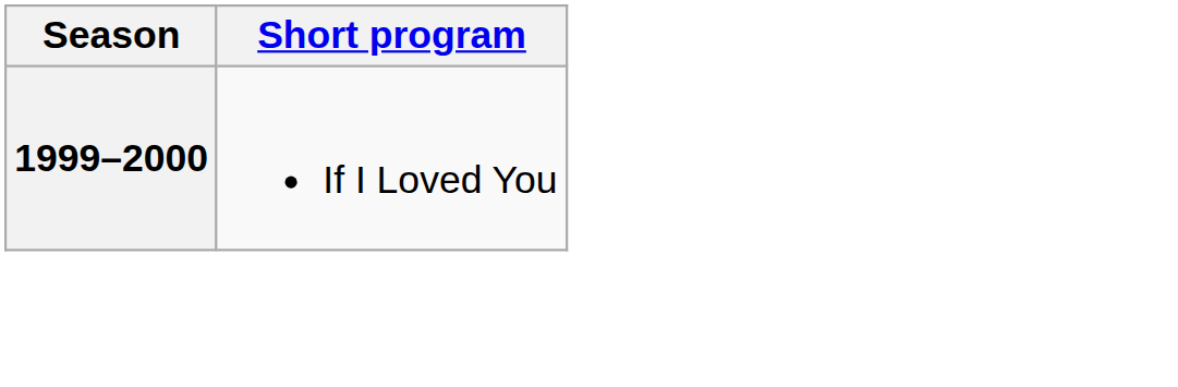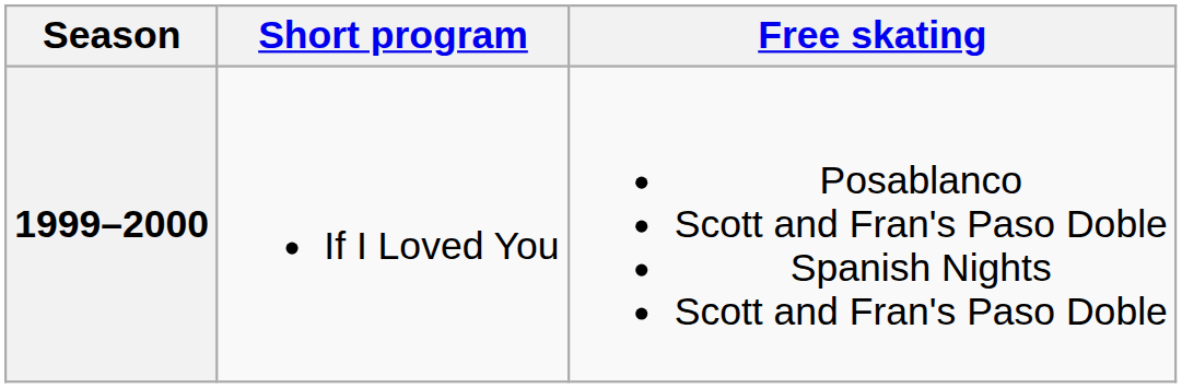+ column: Free skating | Posablanco Scott and Fran's Paso Doble Spanish Nights Scott and Fran's Paso Doble
